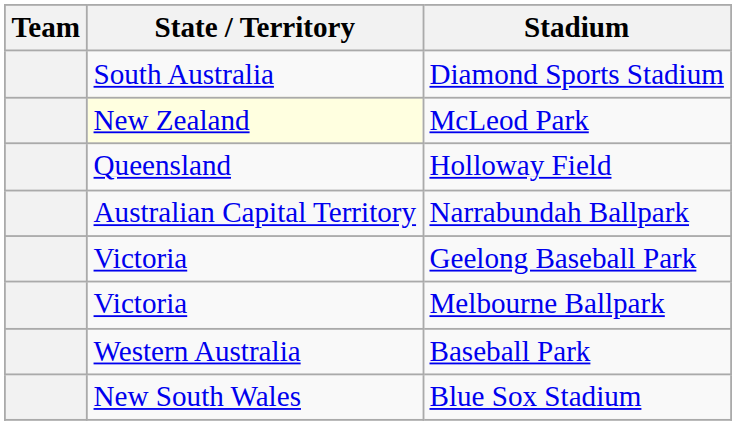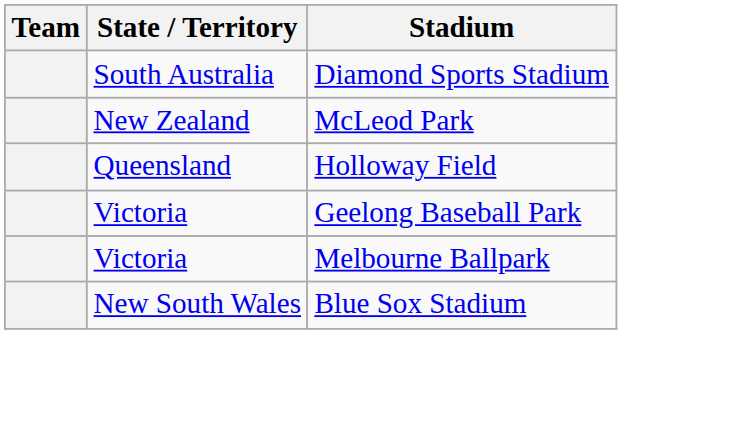McLeod Park | State / Territory: lightyellow background -> no background
- row: Australian Capital Territory | Narrabundah Ballpark
- row: Western Australia | Baseball Park
